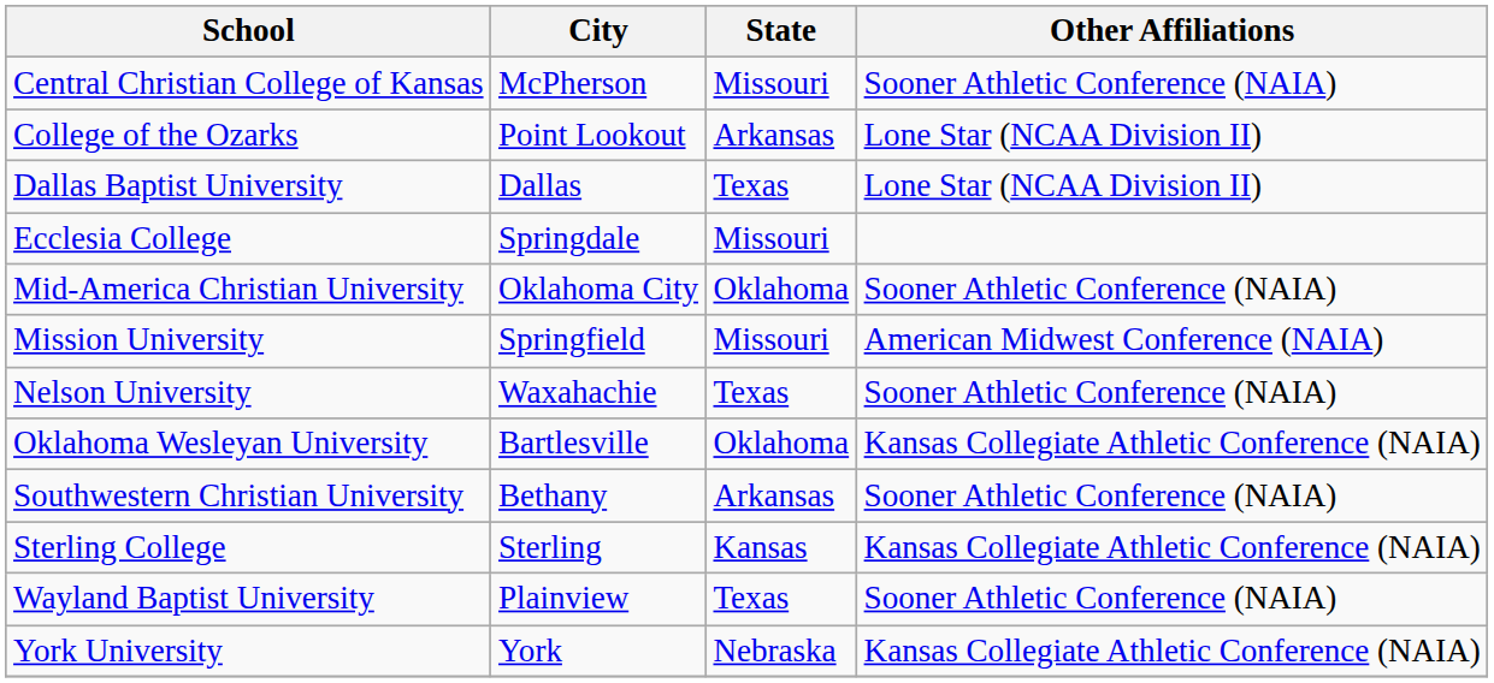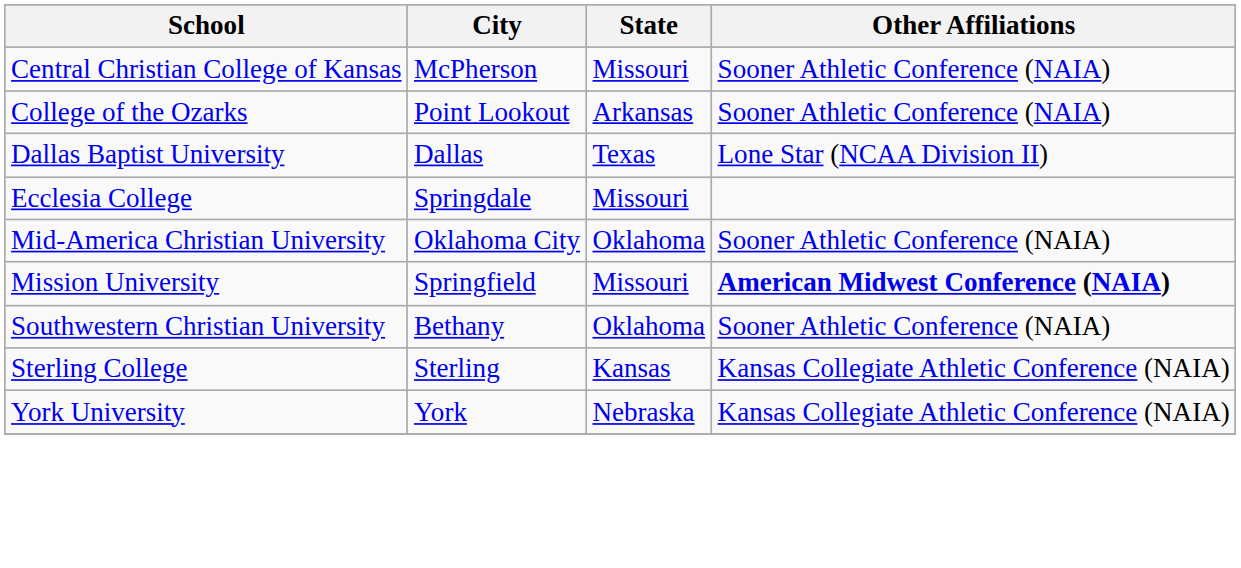College of the Ozarks | Other Affiliations: Lone Star (NCAA Division II) -> Sooner Athletic Conference (NAIA)
Mission University | Other Affiliations: normal -> bold
- row: Nelson University | Waxahachie | Texas | Sooner Athletic Conference (NAIA)
- row: Oklahoma Wesleyan University | Bartlesville | Oklahoma | Kansas Collegiate Athletic Conference (NAIA)
Southwestern Christian University | State: Arkansas -> Oklahoma
- row: Wayland Baptist University | Plainview | Texas | Sooner Athletic Conference (NAIA)
